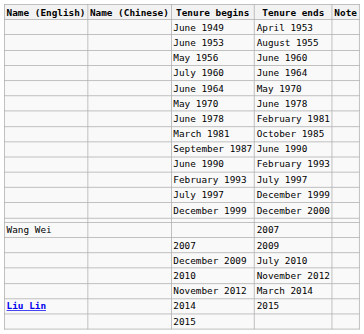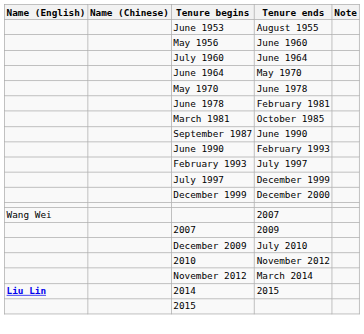- row: June 1949 | April 1953
